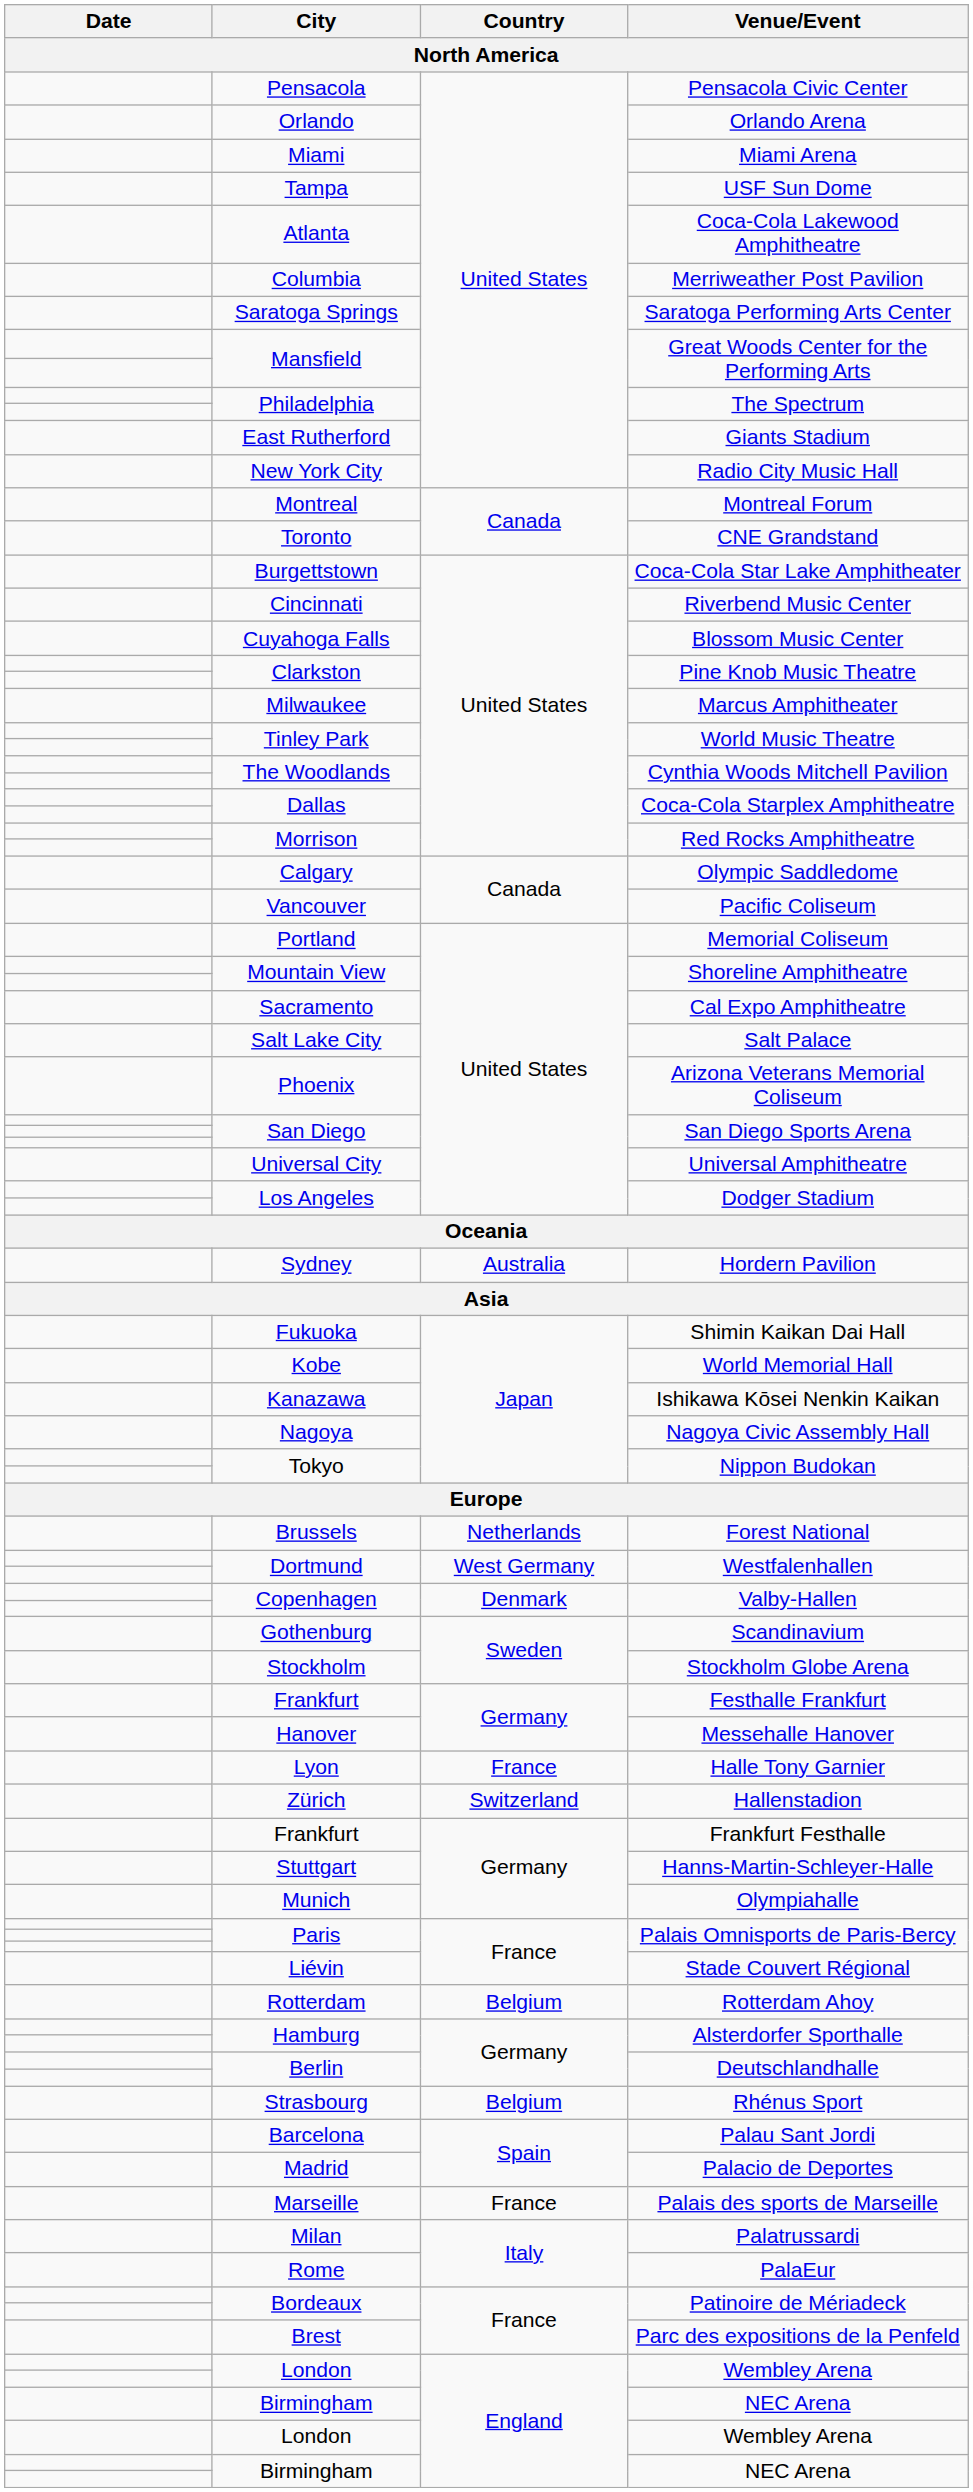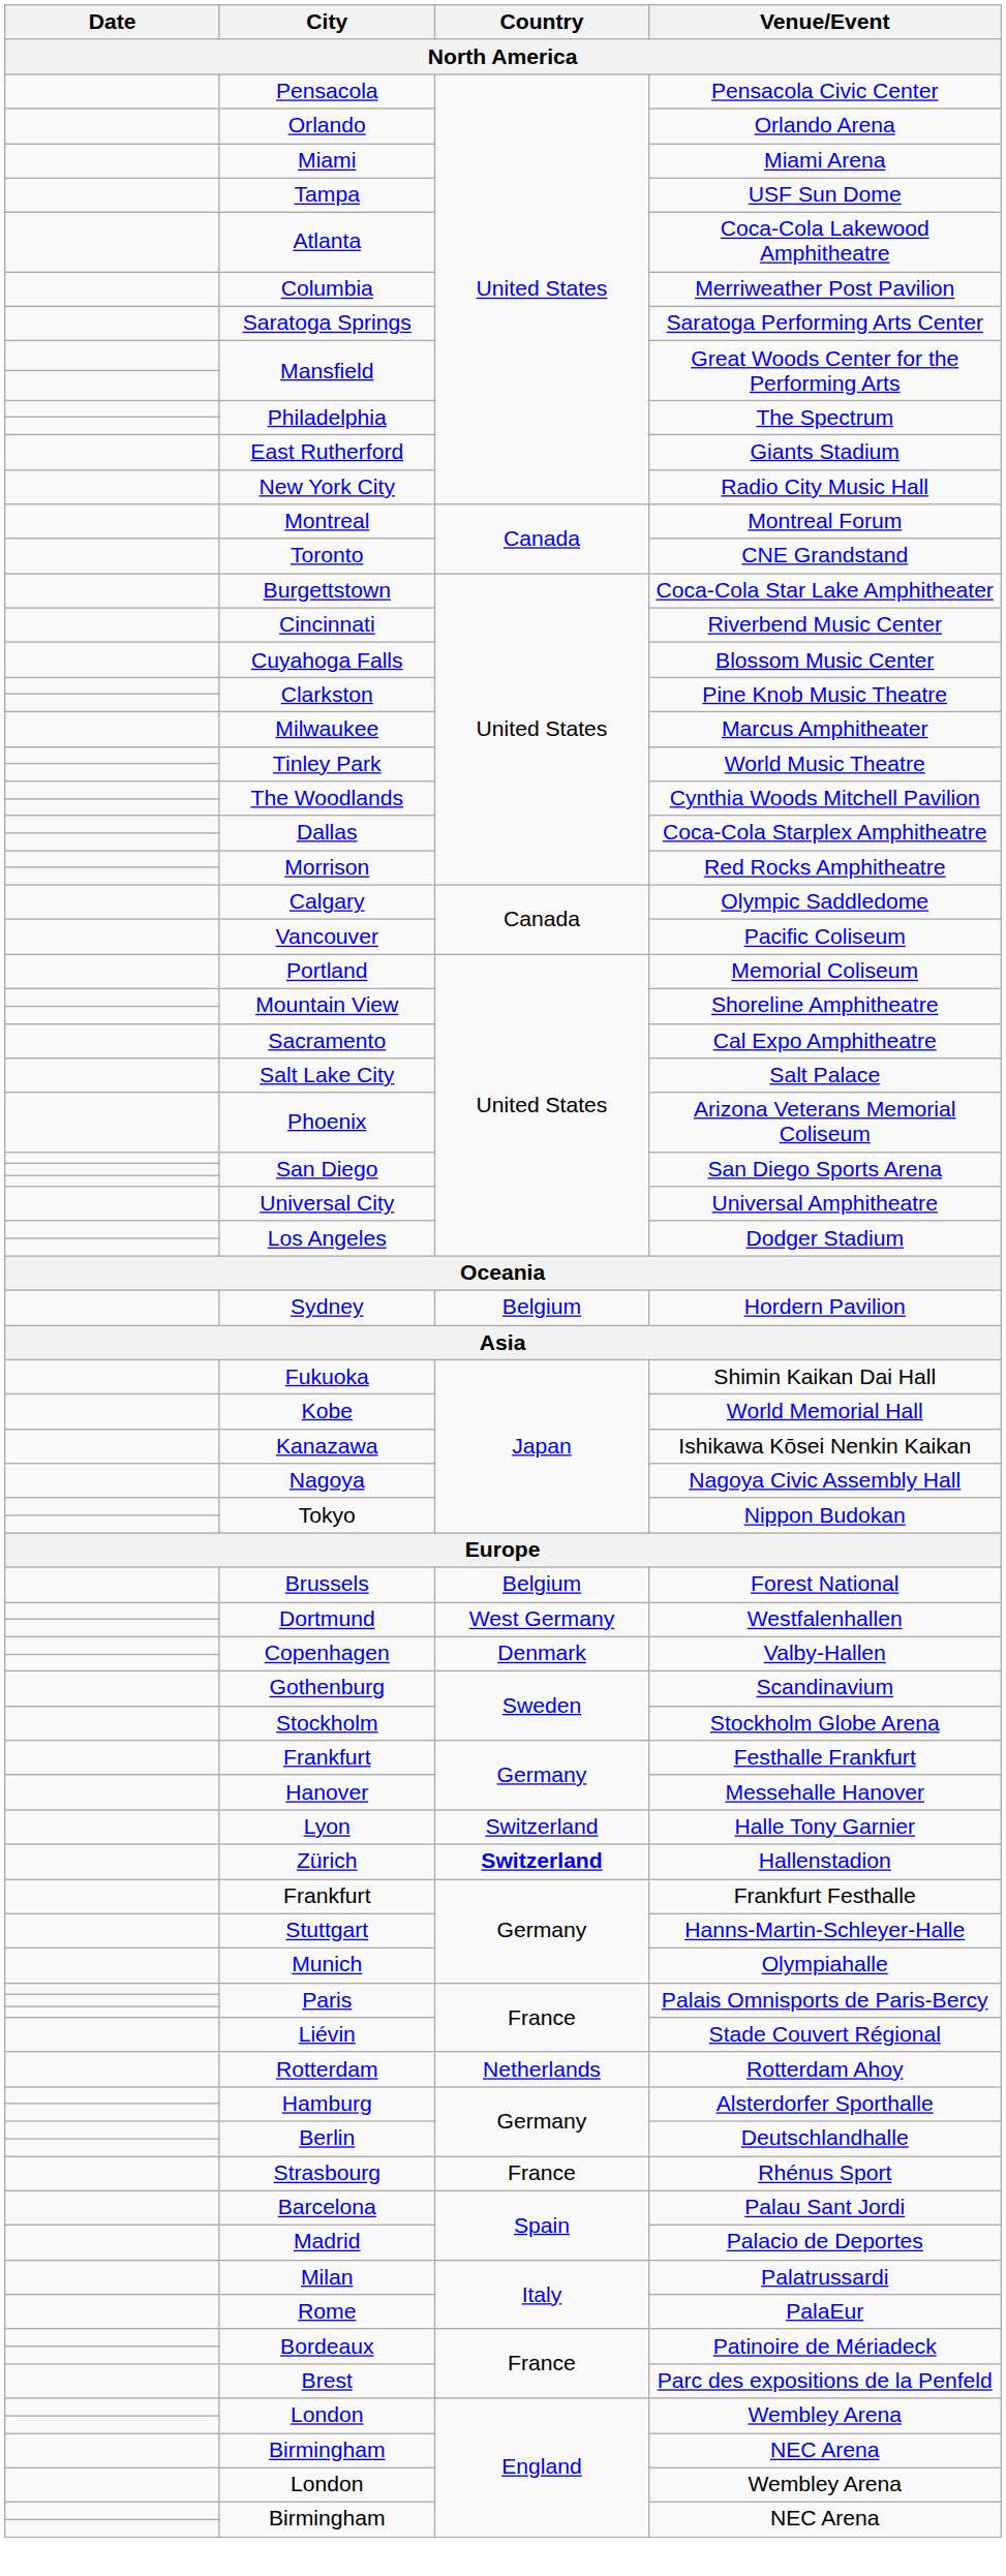Hordern Pavilion | Country: Australia -> Belgium
Forest National | Country: Netherlands -> Belgium
Halle Tony Garnier | Country: France -> Switzerland
Hallenstadion | Country: normal -> bold
Rotterdam Ahoy | Country: Belgium -> Netherlands
Rhénus Sport | Country: Belgium -> France
- row: Marseille | France | Palais des sports de Marseille
